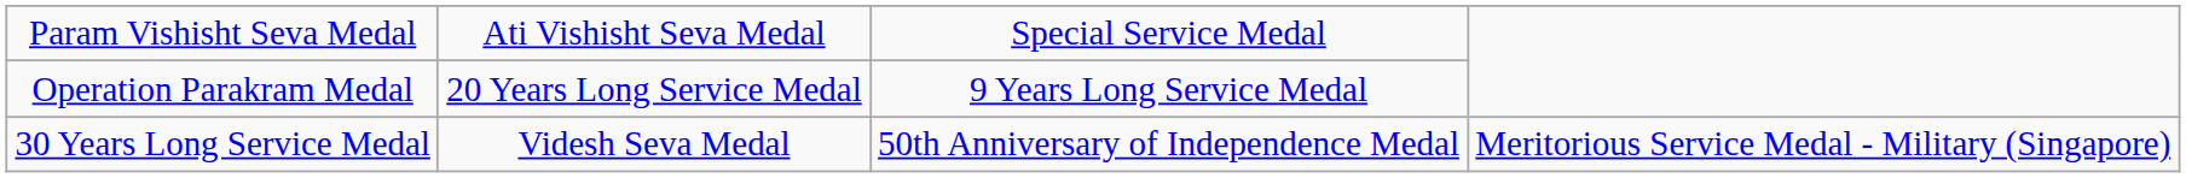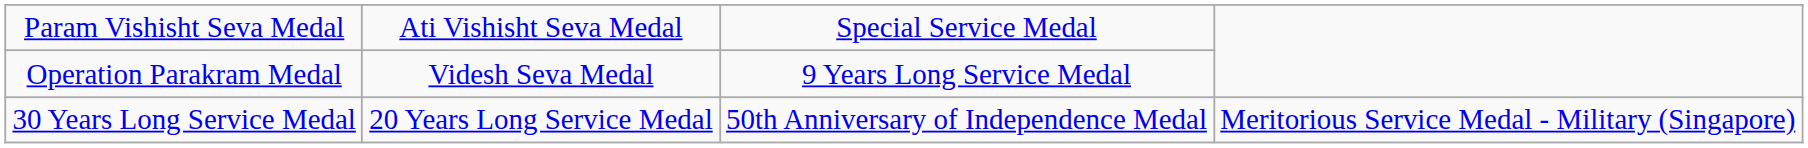Operation Parakram Medal | column 2: 20 Years Long Service Medal -> Videsh Seva Medal
30 Years Long Service Medal | column 2: Videsh Seva Medal -> 20 Years Long Service Medal
